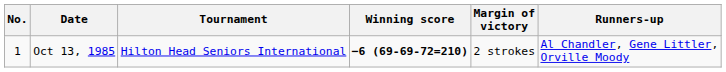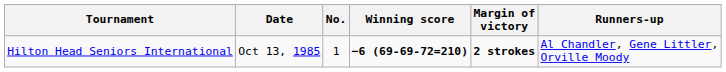columns swapped: No. <-> Tournament
Oct 13, 1985 | Margin of victory: normal -> bold
